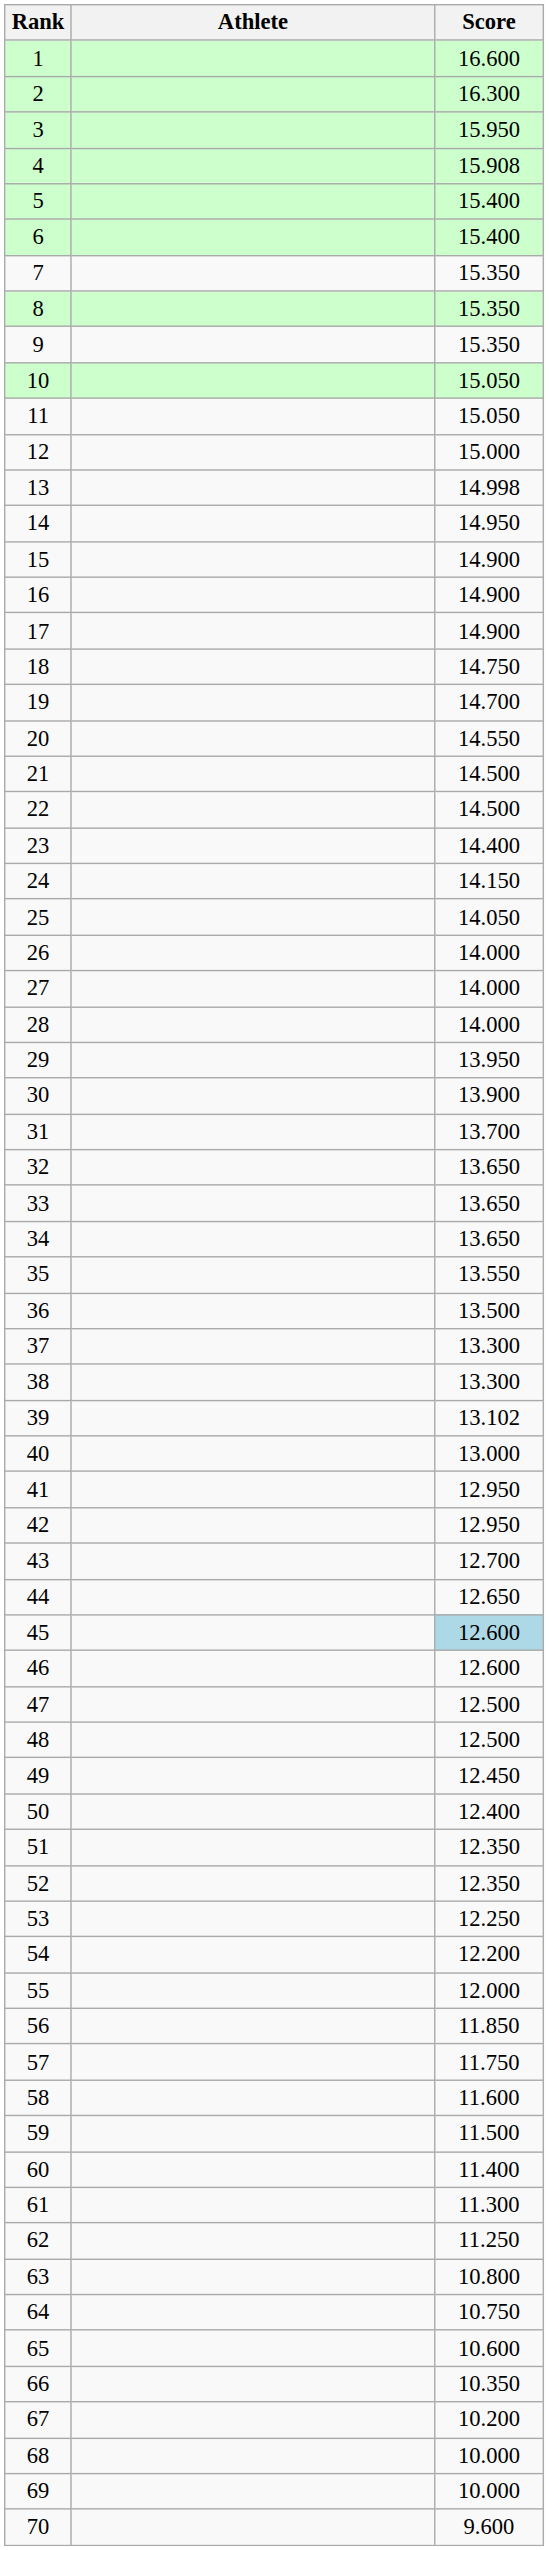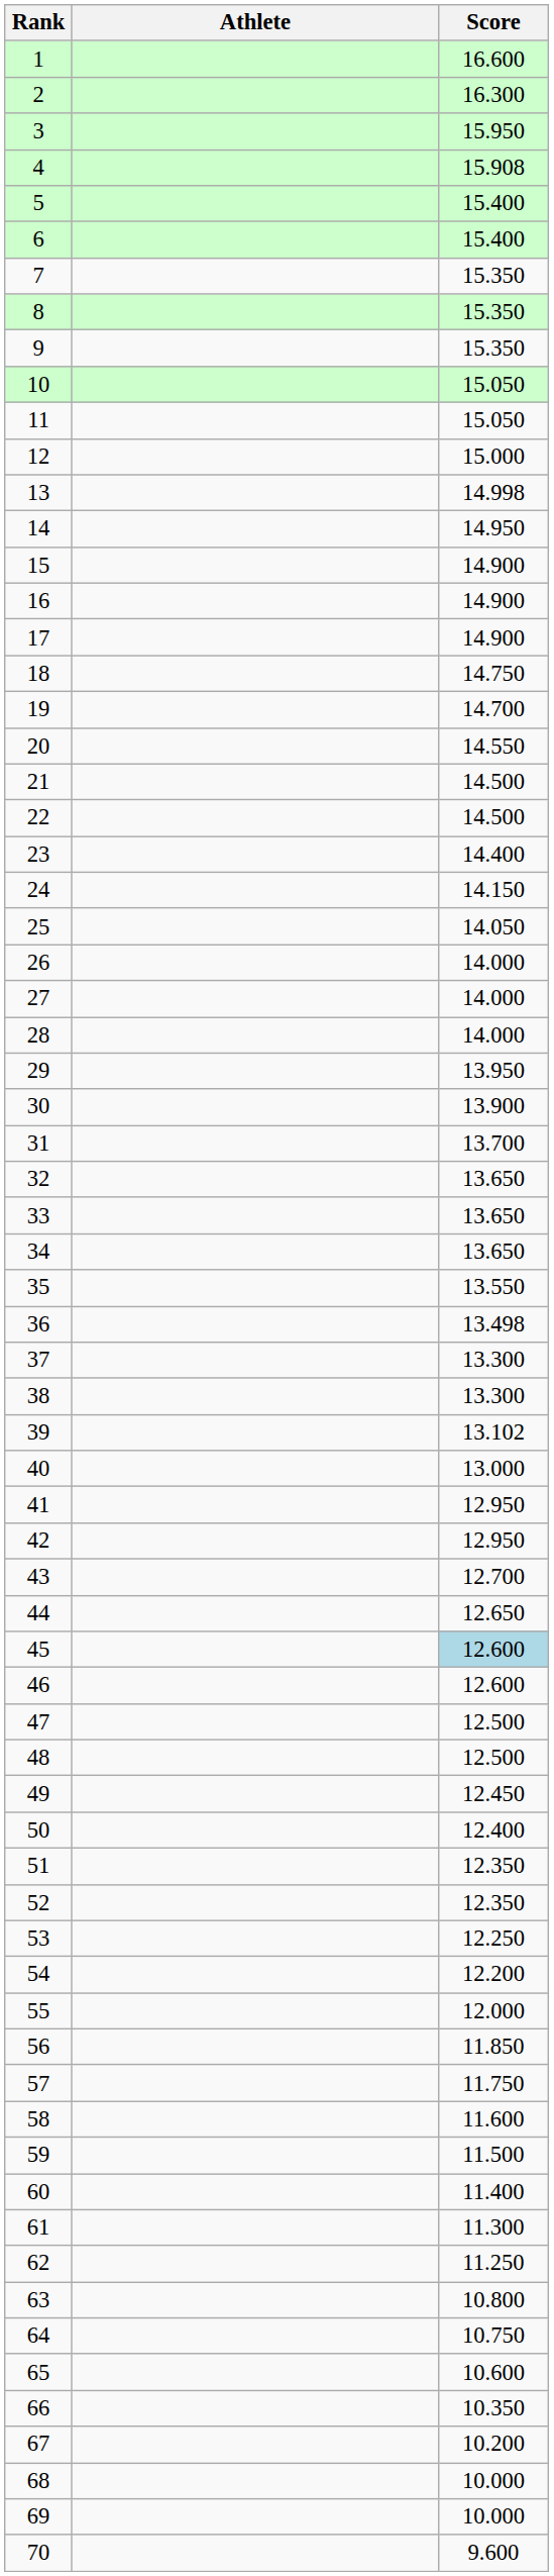36 | Score: 13.500 -> 13.498
